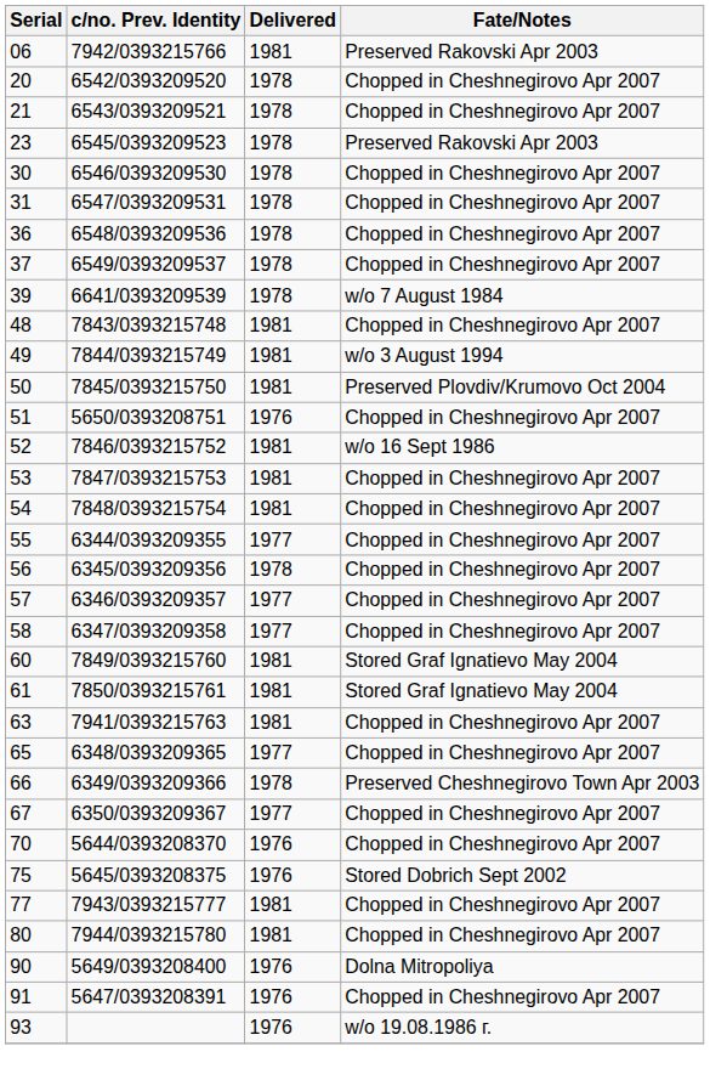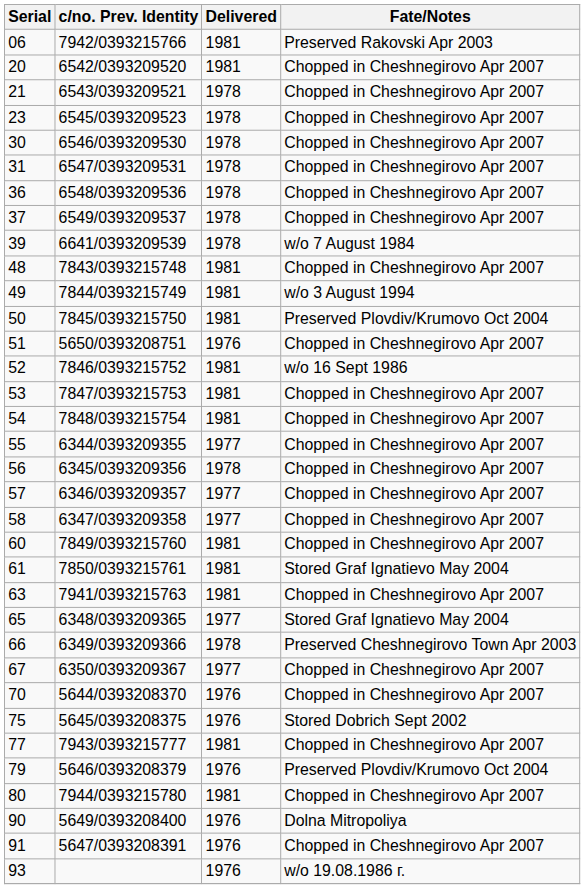20 | Delivered: 1978 -> 1981
23 | Fate/Notes: Preserved Rakovski Apr 2003 -> Chopped in Cheshnegirovo Apr 2007
60 | Fate/Notes: Stored Graf Ignatievo May 2004 -> Chopped in Cheshnegirovo Apr 2007
65 | Fate/Notes: Chopped in Cheshnegirovo Apr 2007 -> Stored Graf Ignatievo May 2004
+ row: 79 | 5646/0393208379 | 1976 | Preserved Plovdiv/Krumovo Oct 2004
